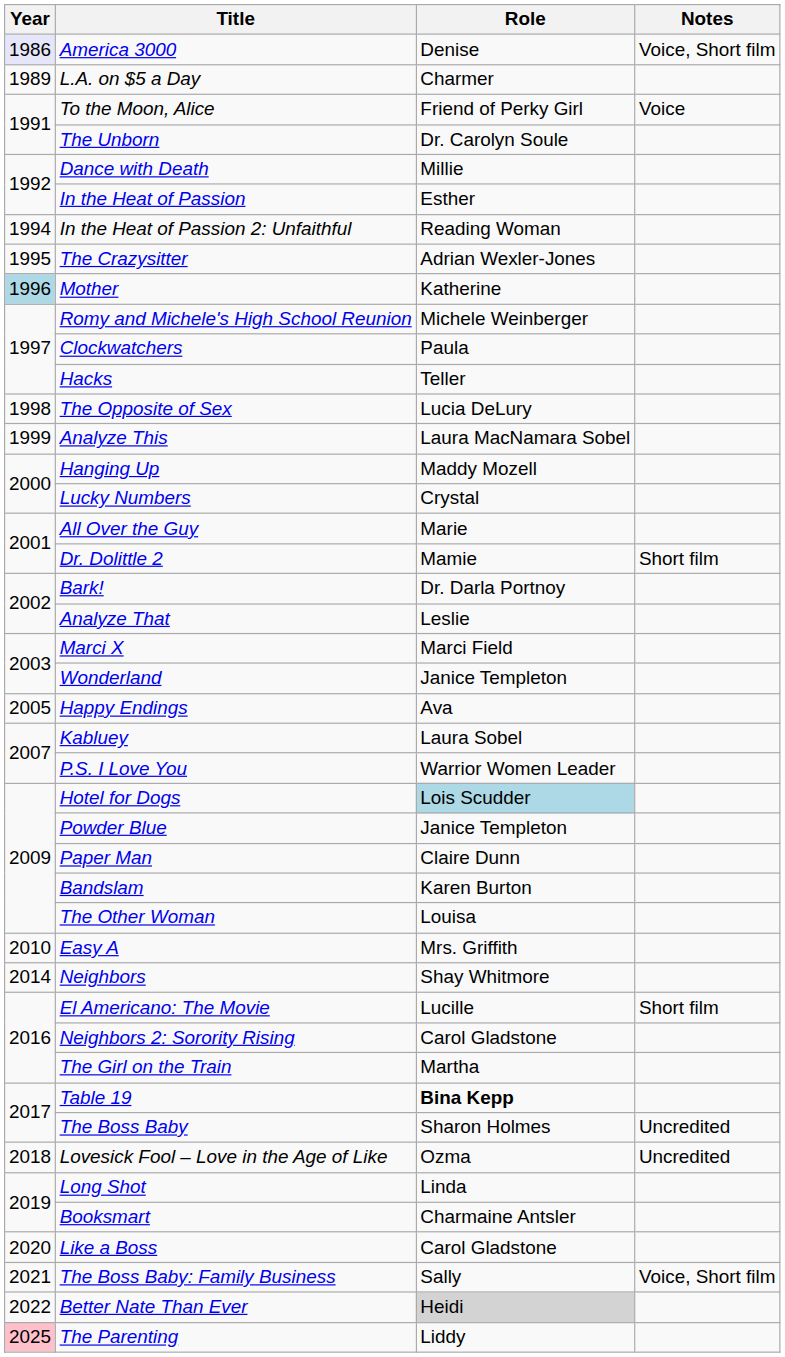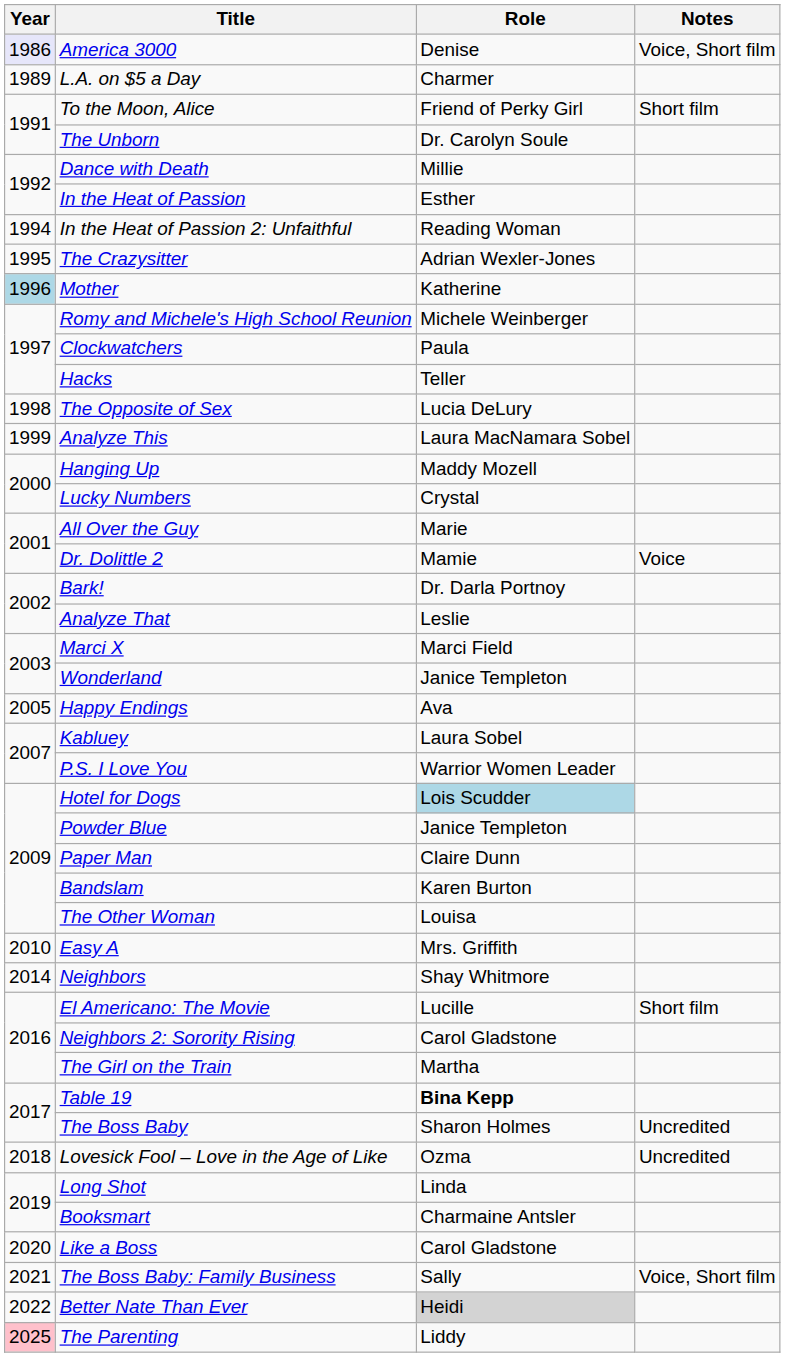To the Moon, Alice | Notes: Voice -> Short film
Dr. Dolittle 2 | Notes: Short film -> Voice
